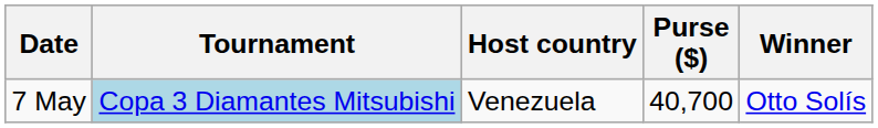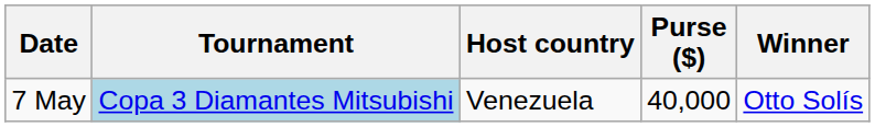7 May | Purse ($): 40,700 -> 40,000
